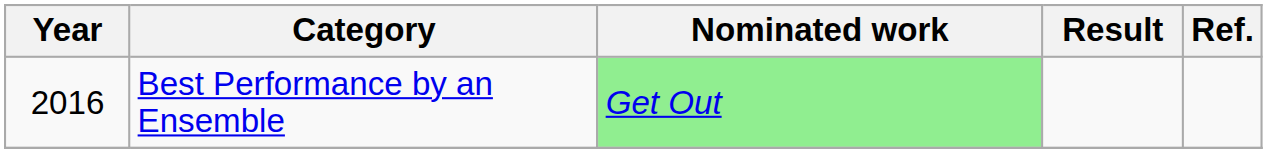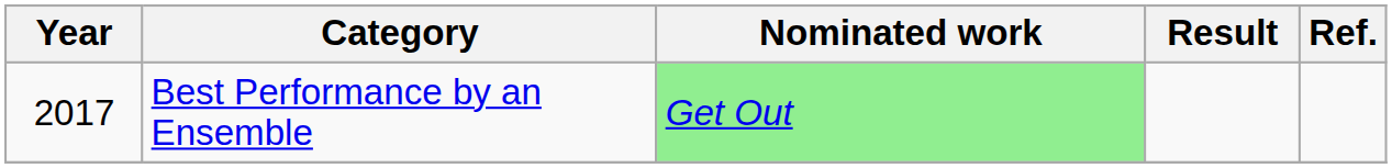Best Performance by an Ensemble | Year: 2016 -> 2017
